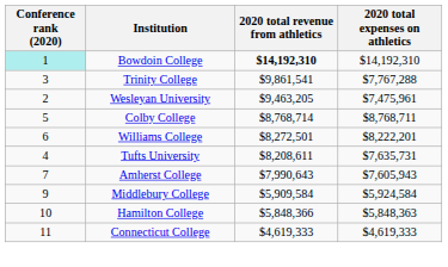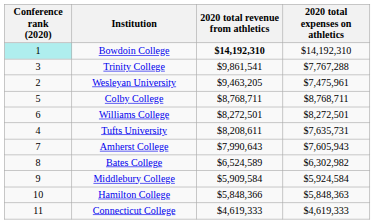Colby College | 2020 total revenue from athletics: $8,768,714 -> $8,768,711
Williams College | 2020 total expenses on athletics: $8,222,201 -> $8,272,501
+ row: 8 | Bates College | $6,524,589 | $6,302,982
